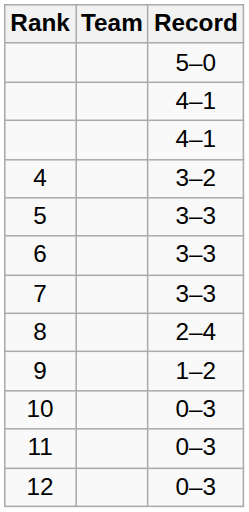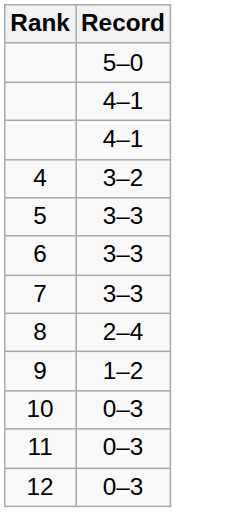- column: Team
